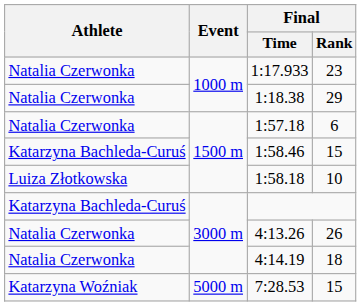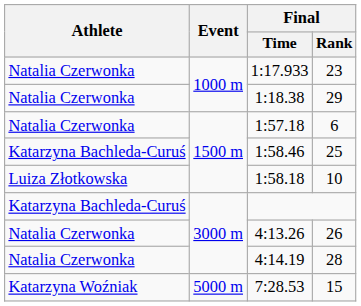1:58.46 | Final / Rank: 15 -> 25
4:14.19 | Final / Rank: 18 -> 28
